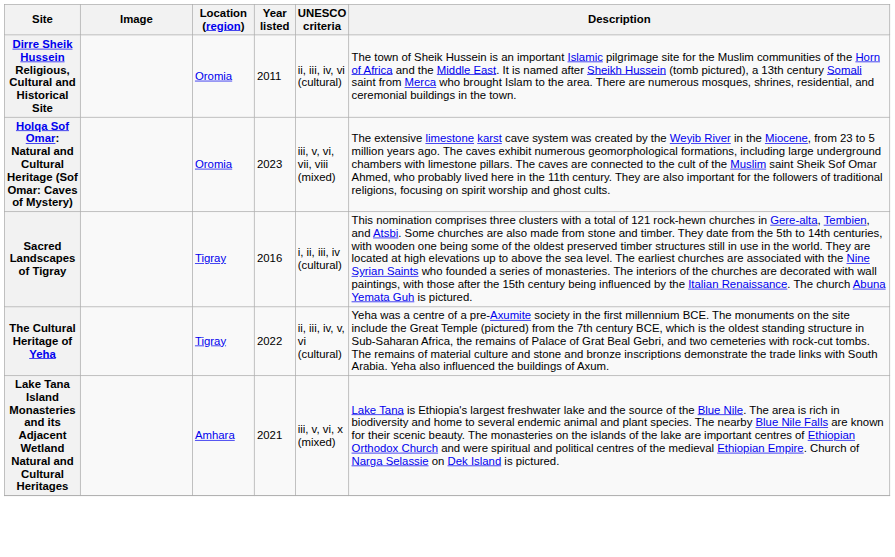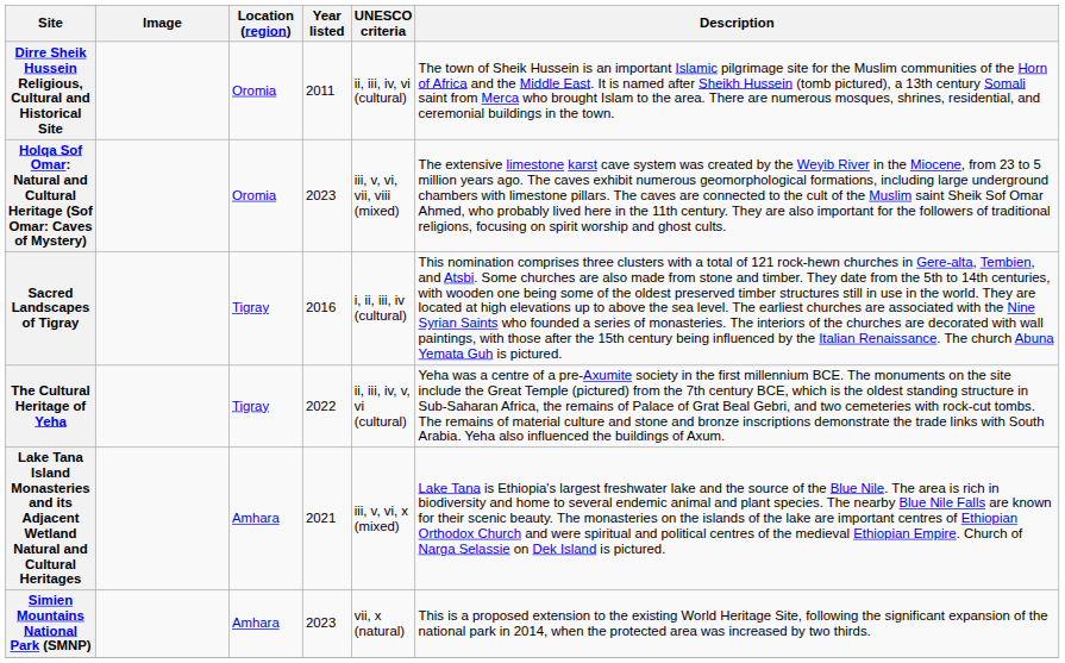+ row: Simien Mountains National Park (SMNP) | Amhara | 2023 | vii, x (natural) | This is a proposed extension to the existing World Heritage Site, following the significant expansion of the national park in 2014, when the protected area was increased by two thirds.
